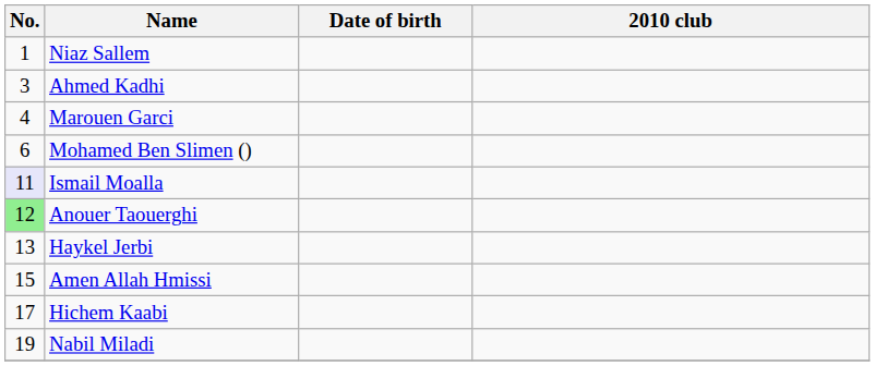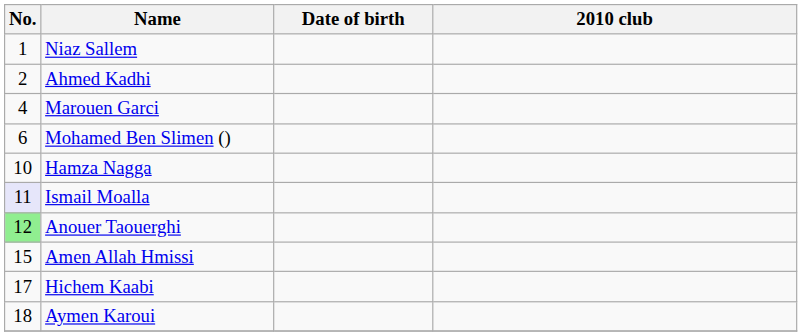Ahmed Kadhi | No.: 3 -> 2
+ row: 10 | Hamza Nagga
- row: 13 | Haykel Jerbi
+ row: 18 | Aymen Karoui
- row: 19 | Nabil Miladi
